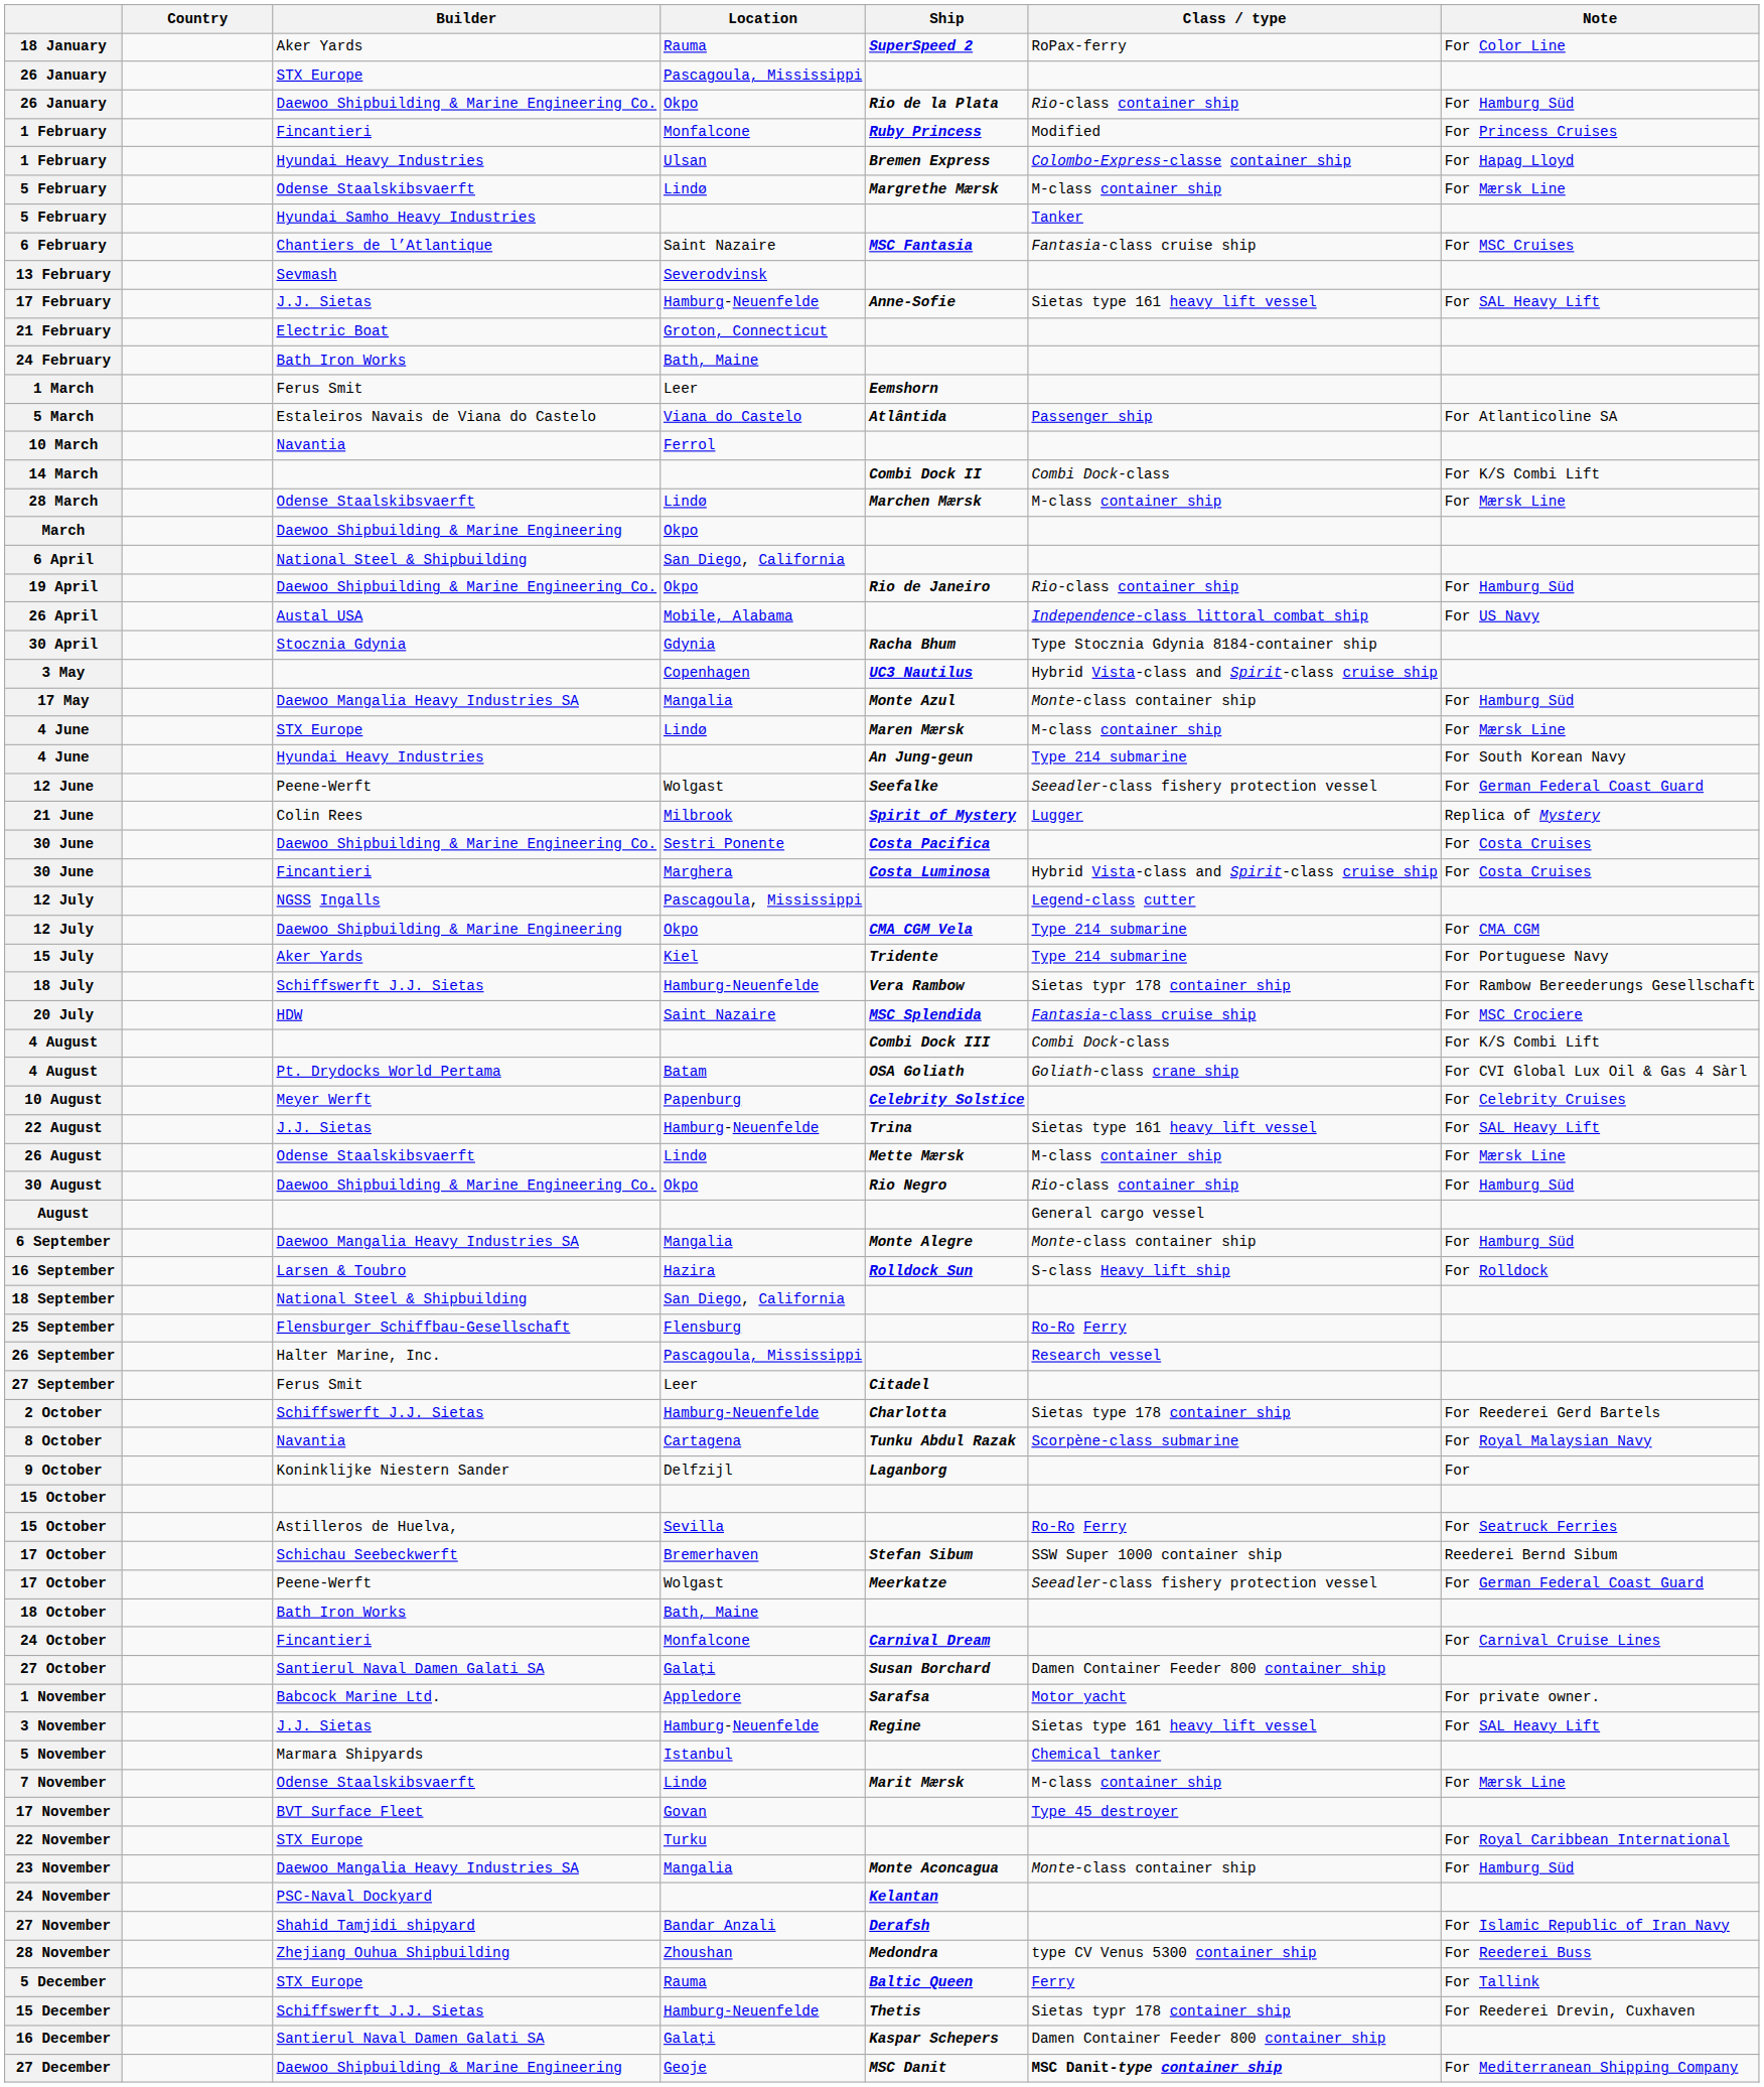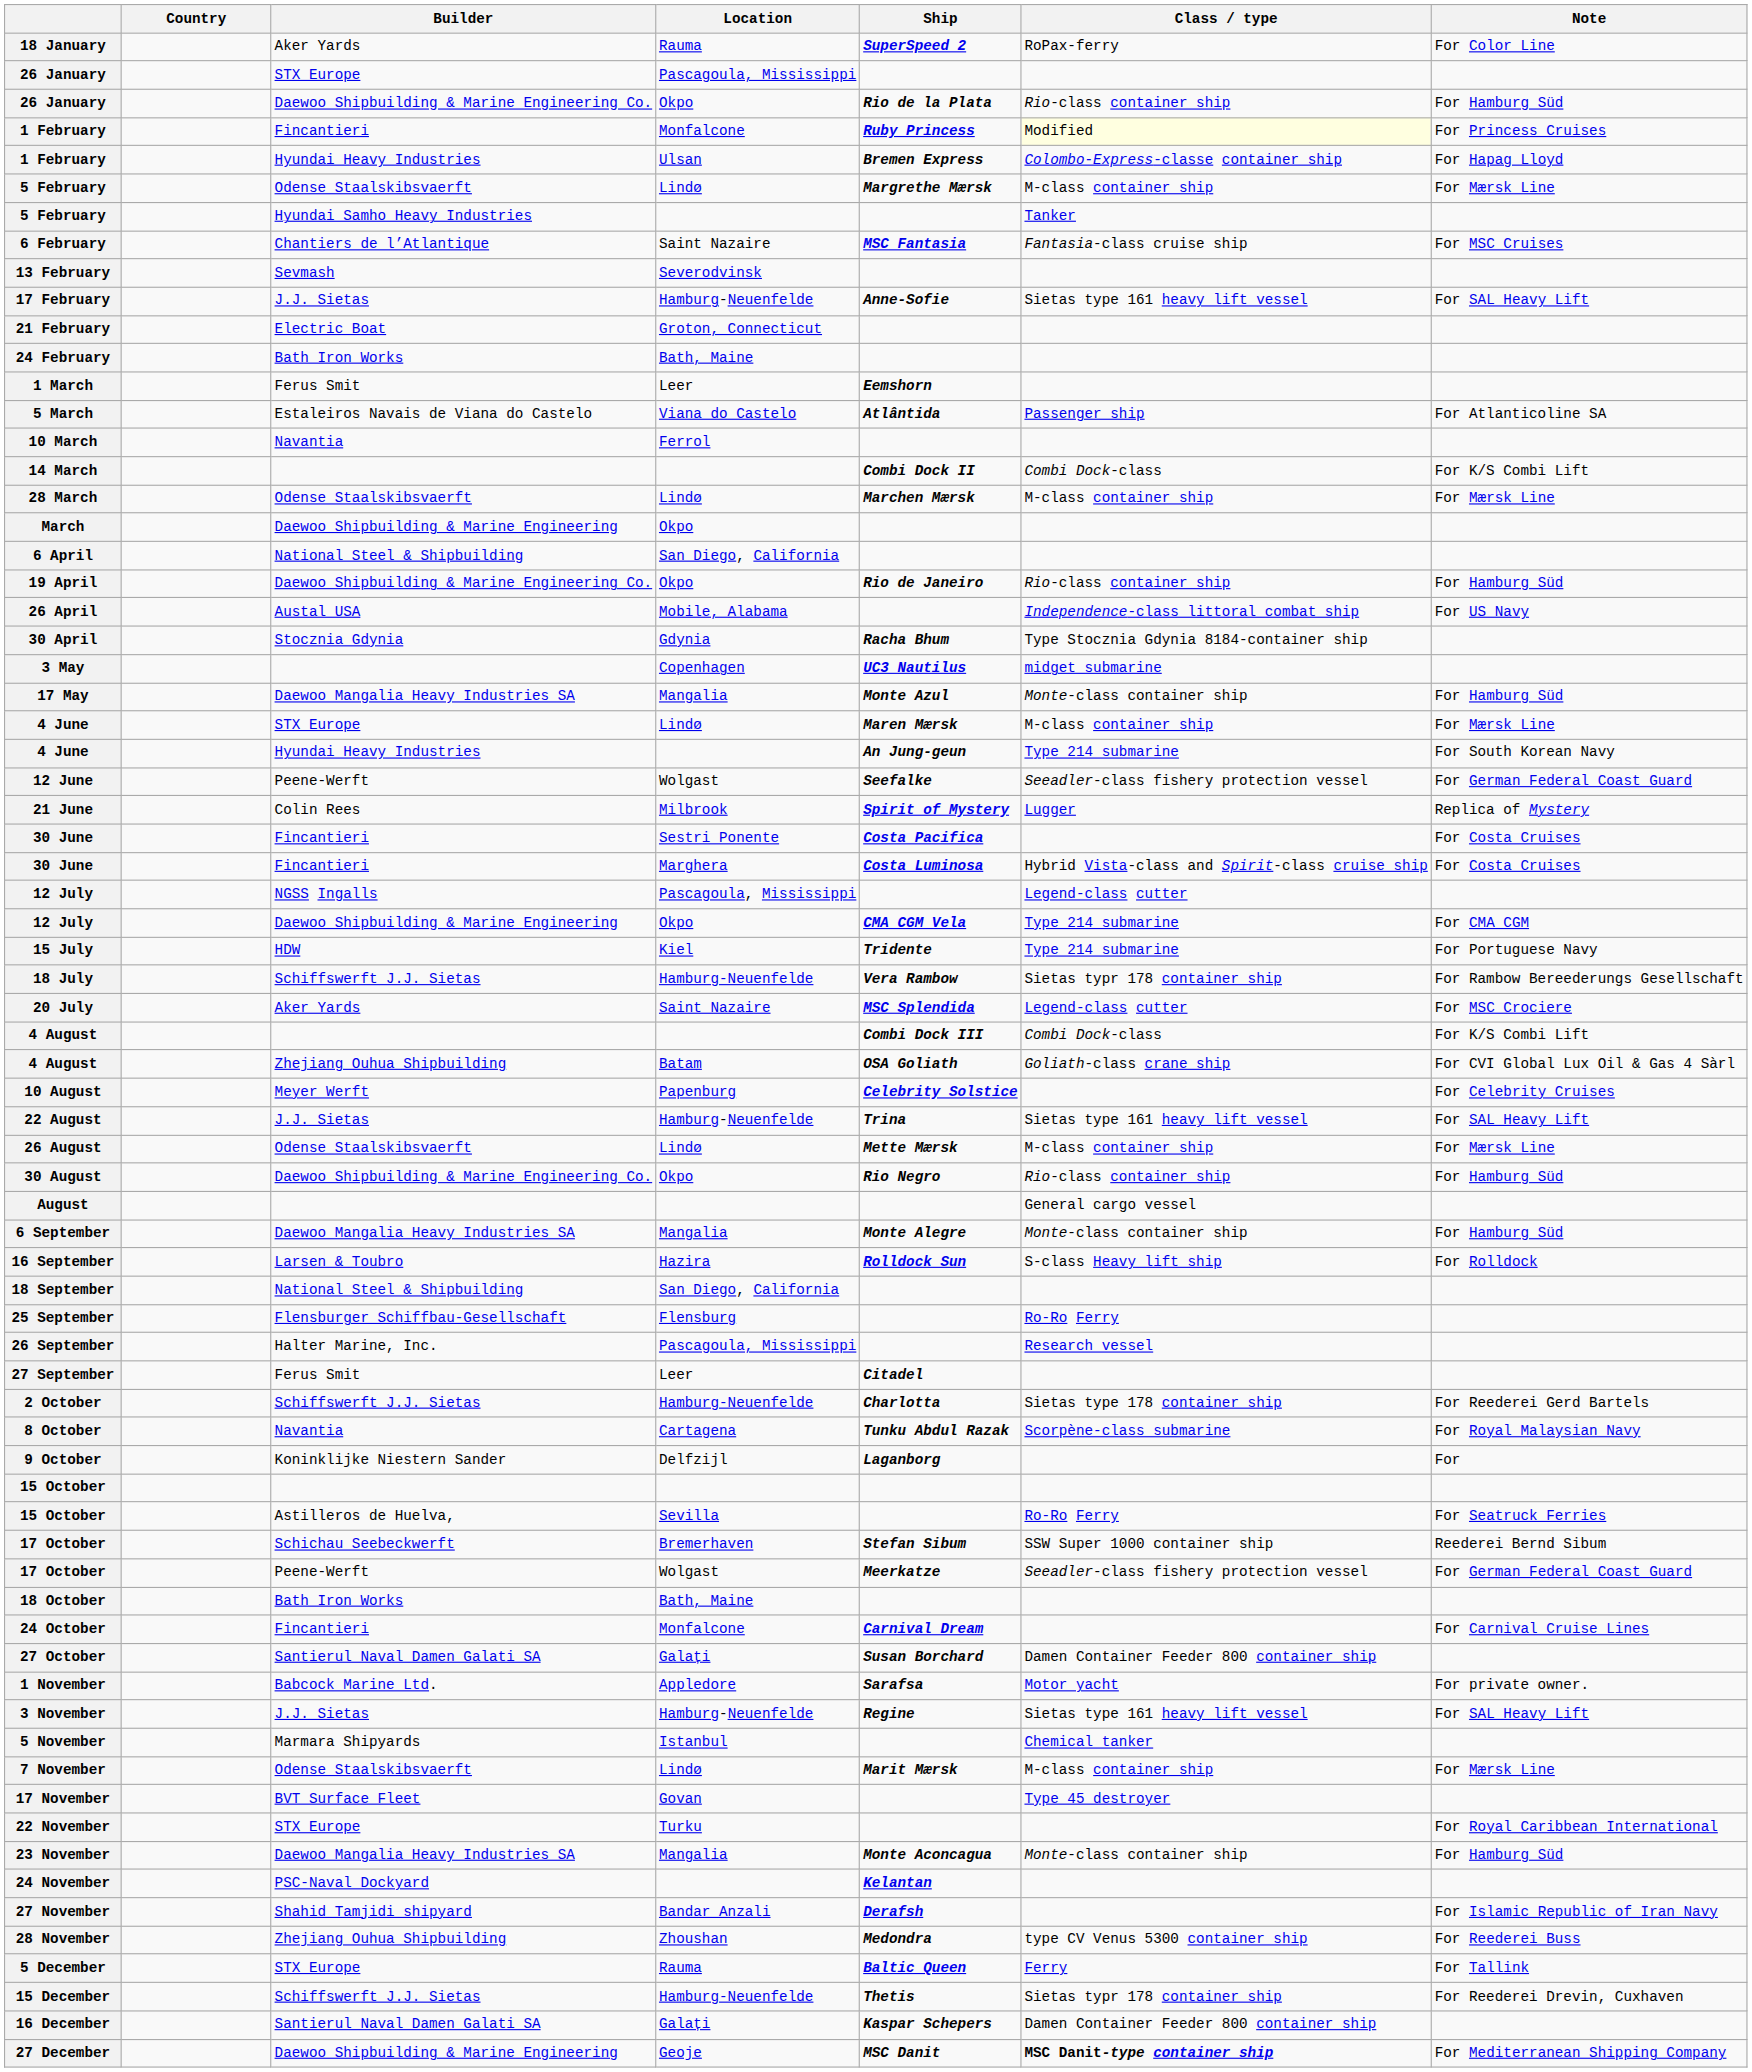1 February / Monfalcone | Class / type: no background -> lightyellow background
3 May | Class / type: Hybrid Vista-class and Spirit-class cruise ship -> midget submarine
30 June / Sestri Ponente | Builder: Daewoo Shipbuilding & Marine Engineering Co. -> Fincantieri
15 July | Builder: Aker Yards -> HDW
20 July | Builder: HDW -> Aker Yards
20 July | Class / type: Fantasia-class cruise ship -> Legend-class cutter
4 August / Batam | Builder: Pt. Drydocks World Pertama -> Zhejiang Ouhua Shipbuilding
